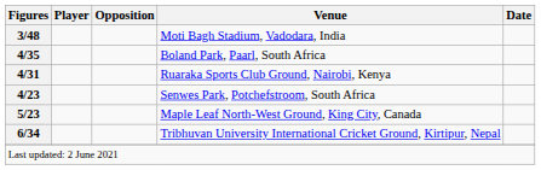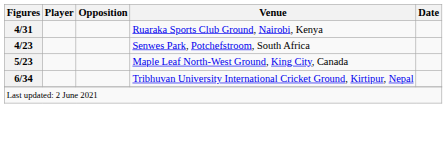- row: 3/48 | Moti Bagh Stadium, Vadodara, India
- row: 4/35 | Boland Park, Paarl, South Africa
